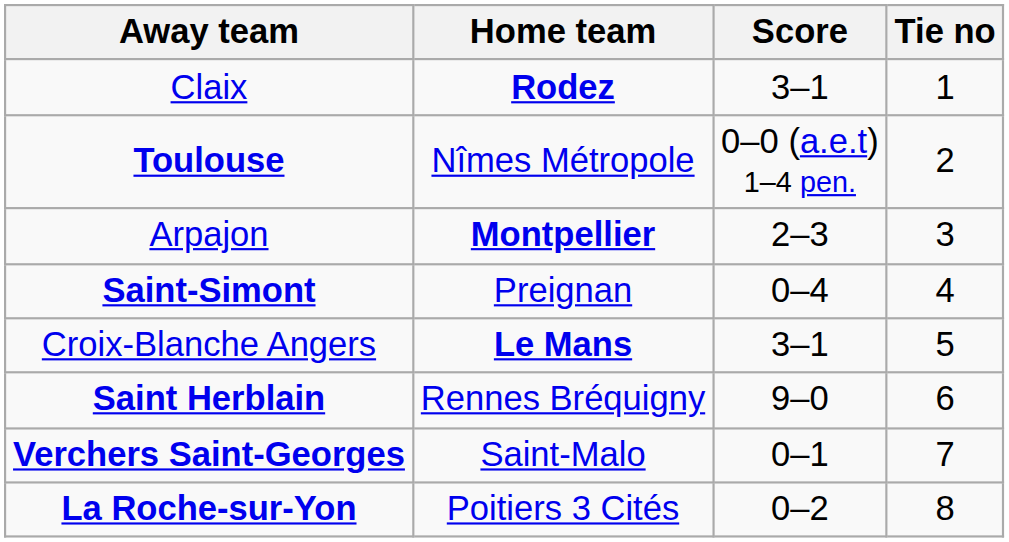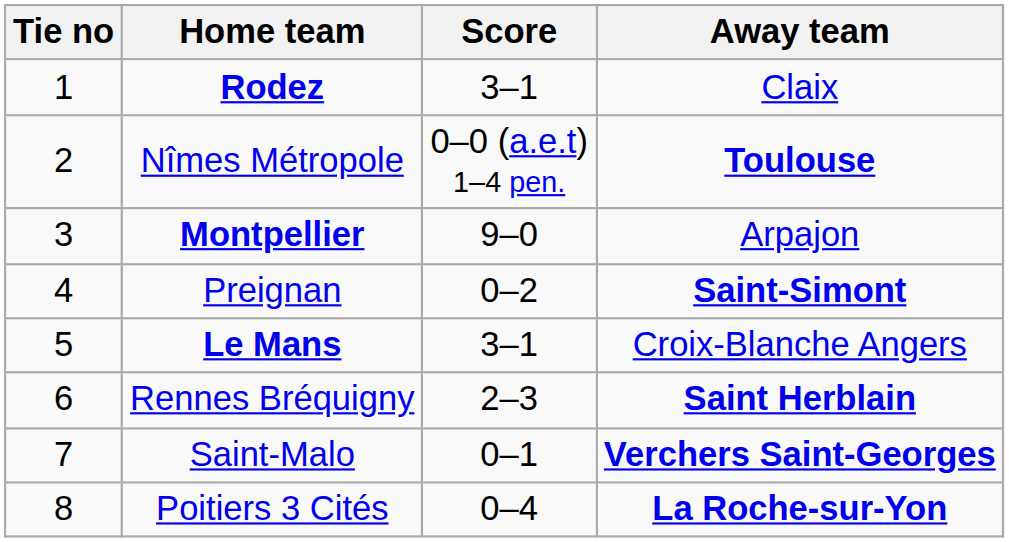columns swapped: Tie no <-> Away team
Montpellier | Score: 2–3 -> 9–0
Preignan | Score: 0–4 -> 0–2
Rennes Bréquigny | Score: 9–0 -> 2–3
Poitiers 3 Cités | Score: 0–2 -> 0–4
